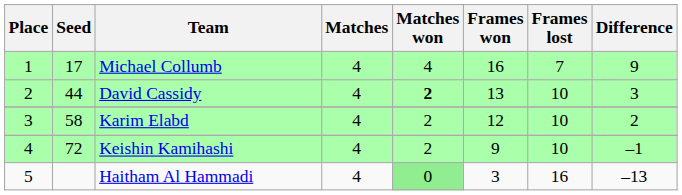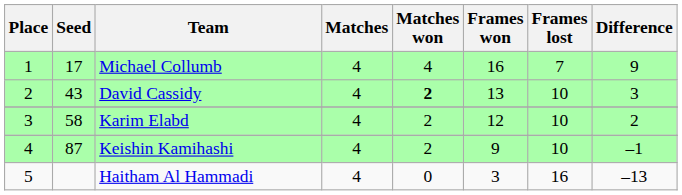David Cassidy | Seed: 44 -> 43
Keishin Kamihashi | Seed: 72 -> 87
Haitham Al Hammadi | Matches won: lightgreen background -> no background
